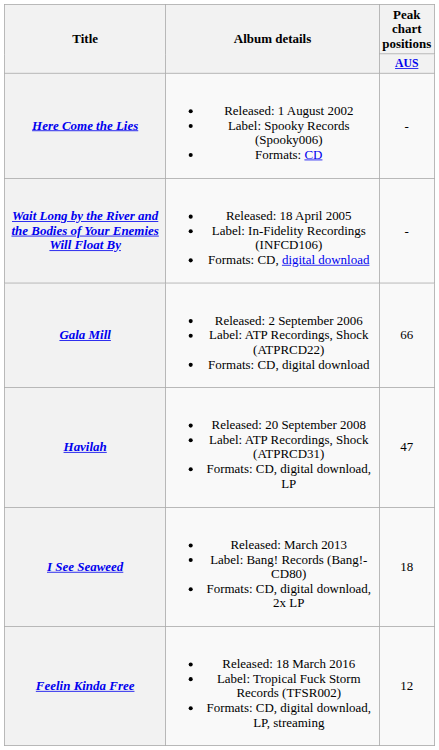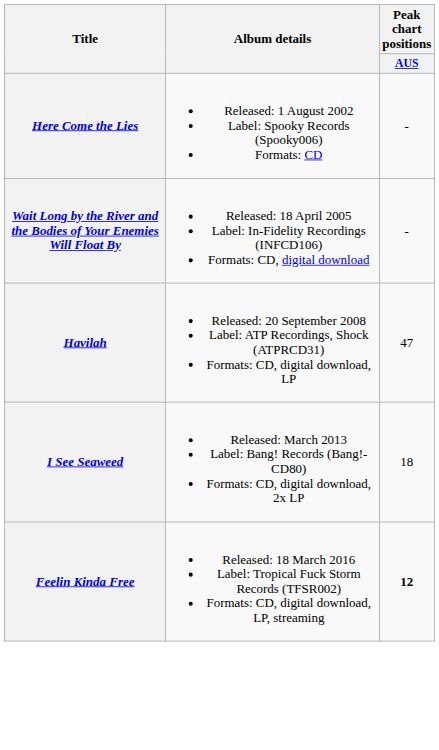- row: Gala Mill | Released: 2 September 2006 Label: ATP Recordings, Shock (ATPRCD22) Formats: CD, digital download | 66
Feelin Kinda Free | Peak chart positions / AUS: normal -> bold
